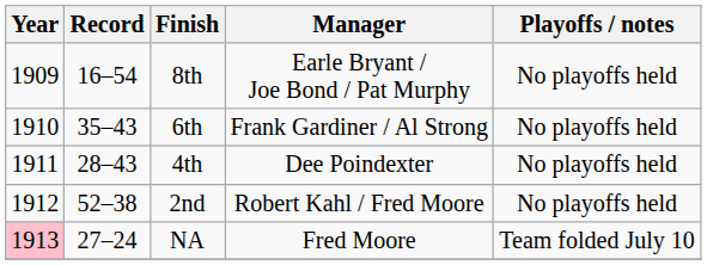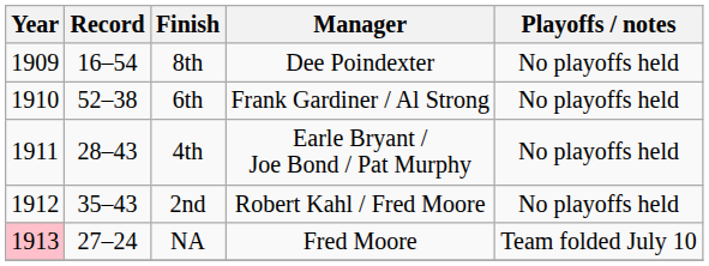8th | Manager: Earle Bryant / Joe Bond / Pat Murphy -> Dee Poindexter
6th | Record: 35–43 -> 52–38
4th | Manager: Dee Poindexter -> Earle Bryant / Joe Bond / Pat Murphy
2nd | Record: 52–38 -> 35–43
